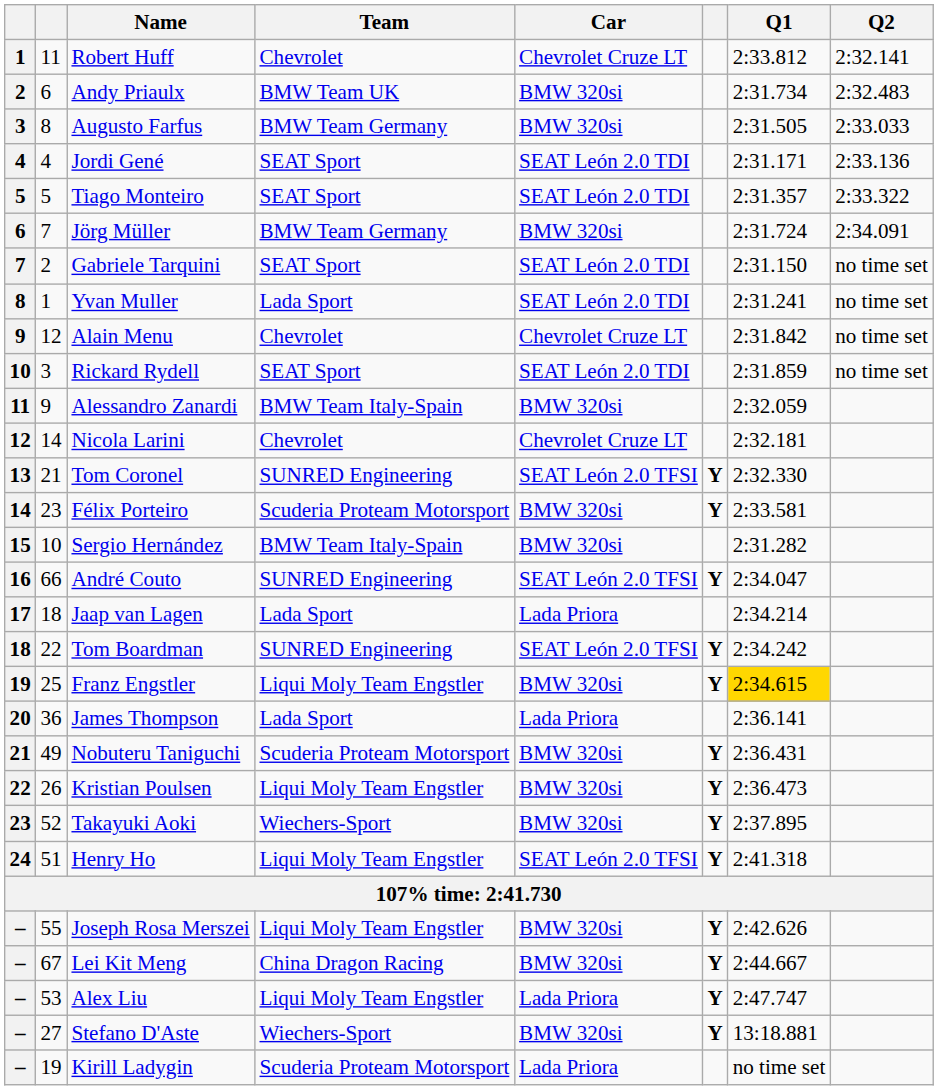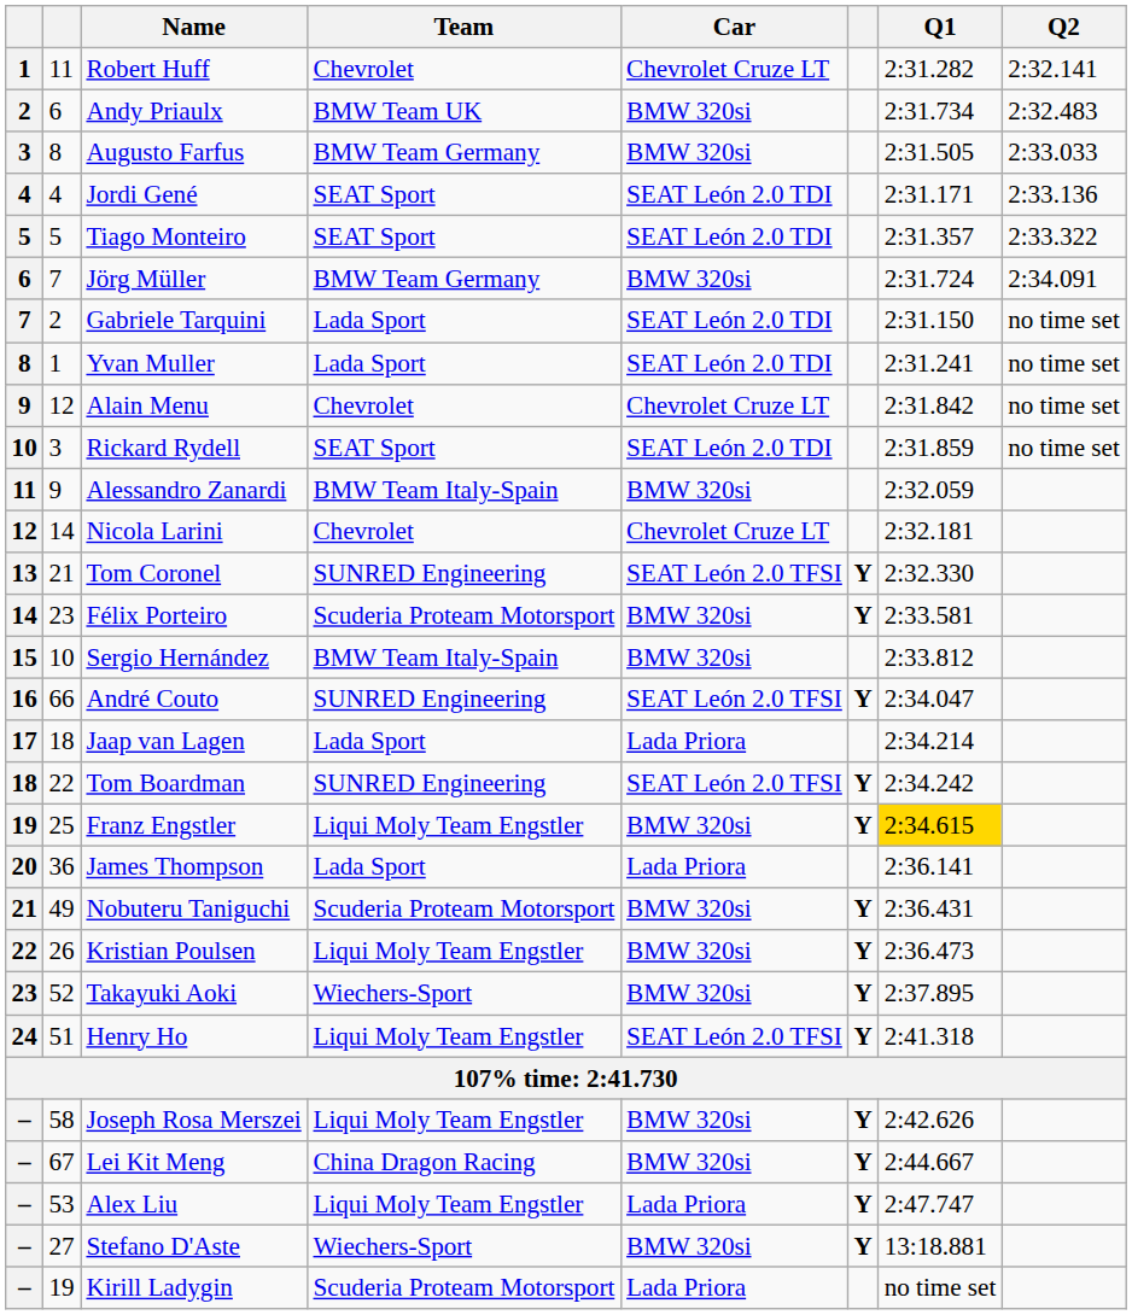Robert Huff | Q1: 2:33.812 -> 2:31.282
Gabriele Tarquini | Team: SEAT Sport -> Lada Sport
Sergio Hernández | Q1: 2:31.282 -> 2:33.812
Joseph Rosa Merszei | column 2: 55 -> 58
